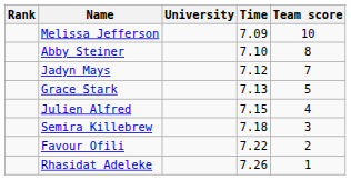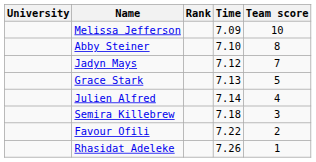columns swapped: Rank <-> University
Julien Alfred | Time: 7.15 -> 7.14
